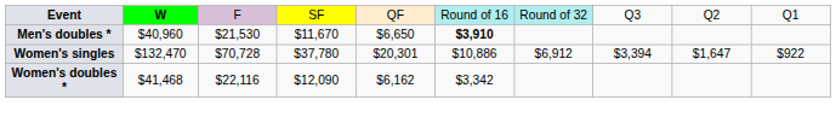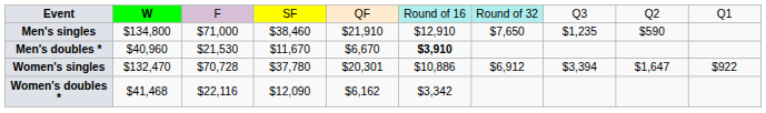+ row: Men's singles | $134,800 | $71,000 | $38,460 | $21,910 | $12,910 | $7,650 | $1,235 | $590
Men's doubles * | column 5: $6,650 -> $6,670
